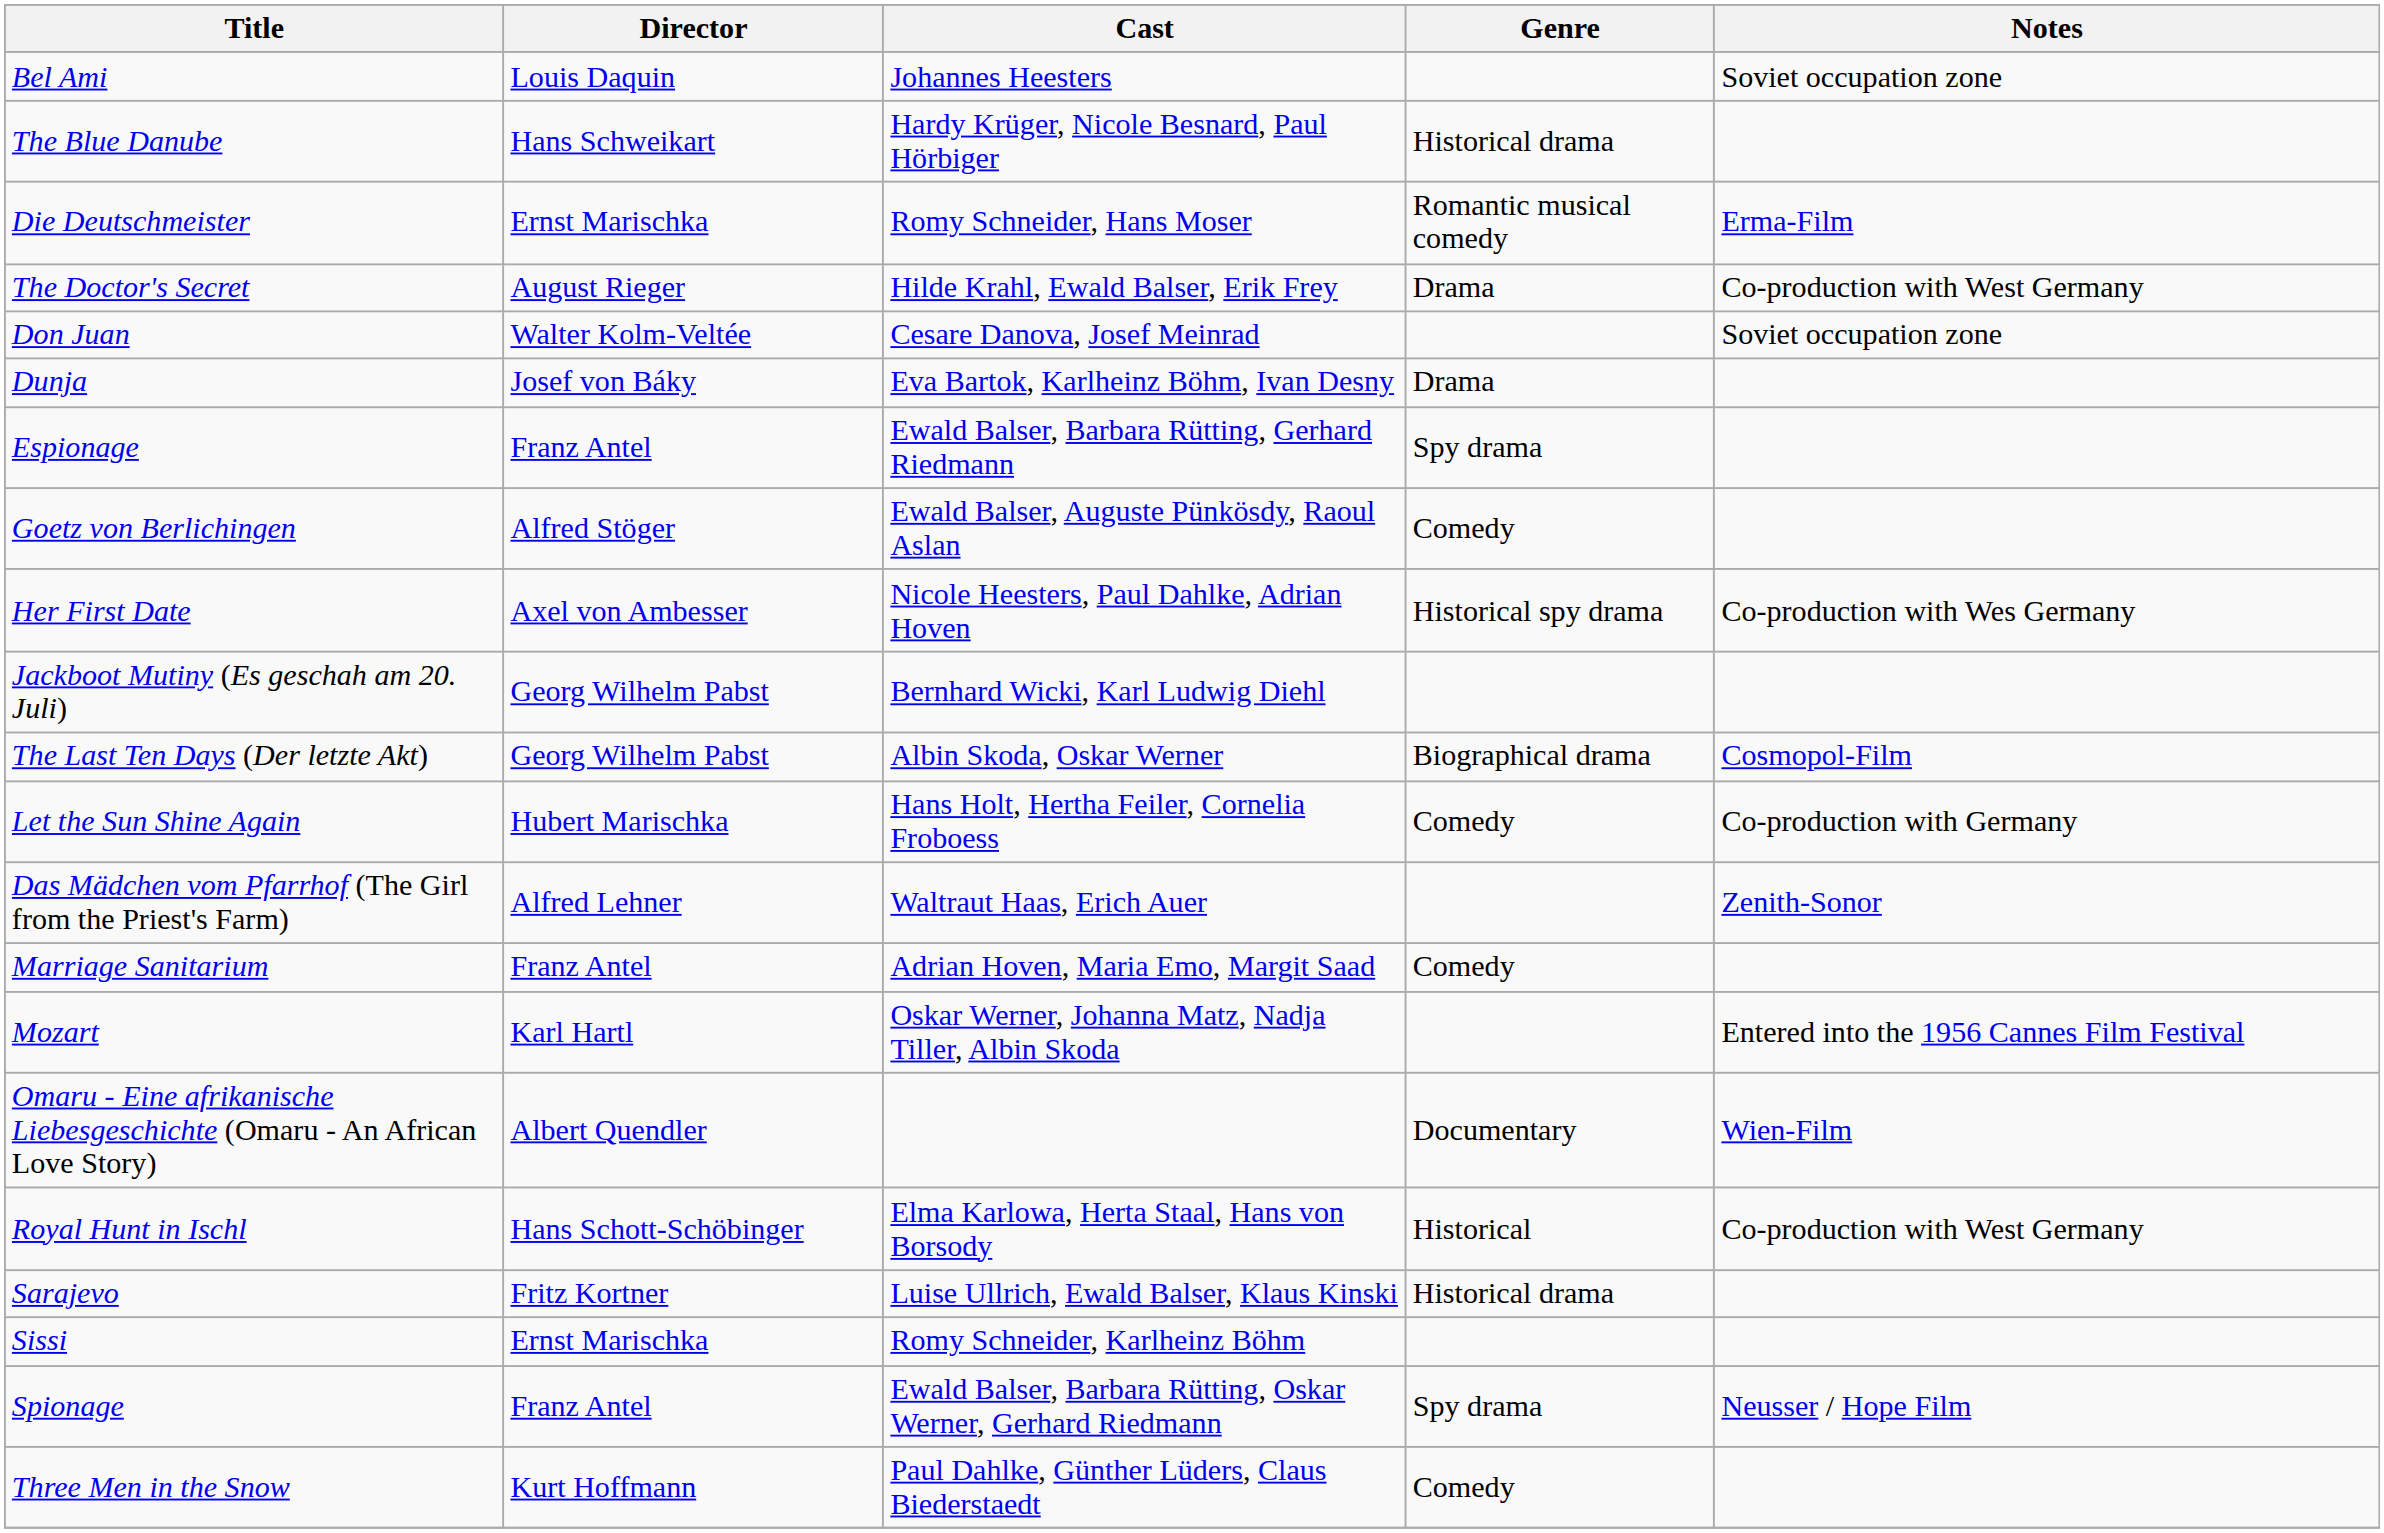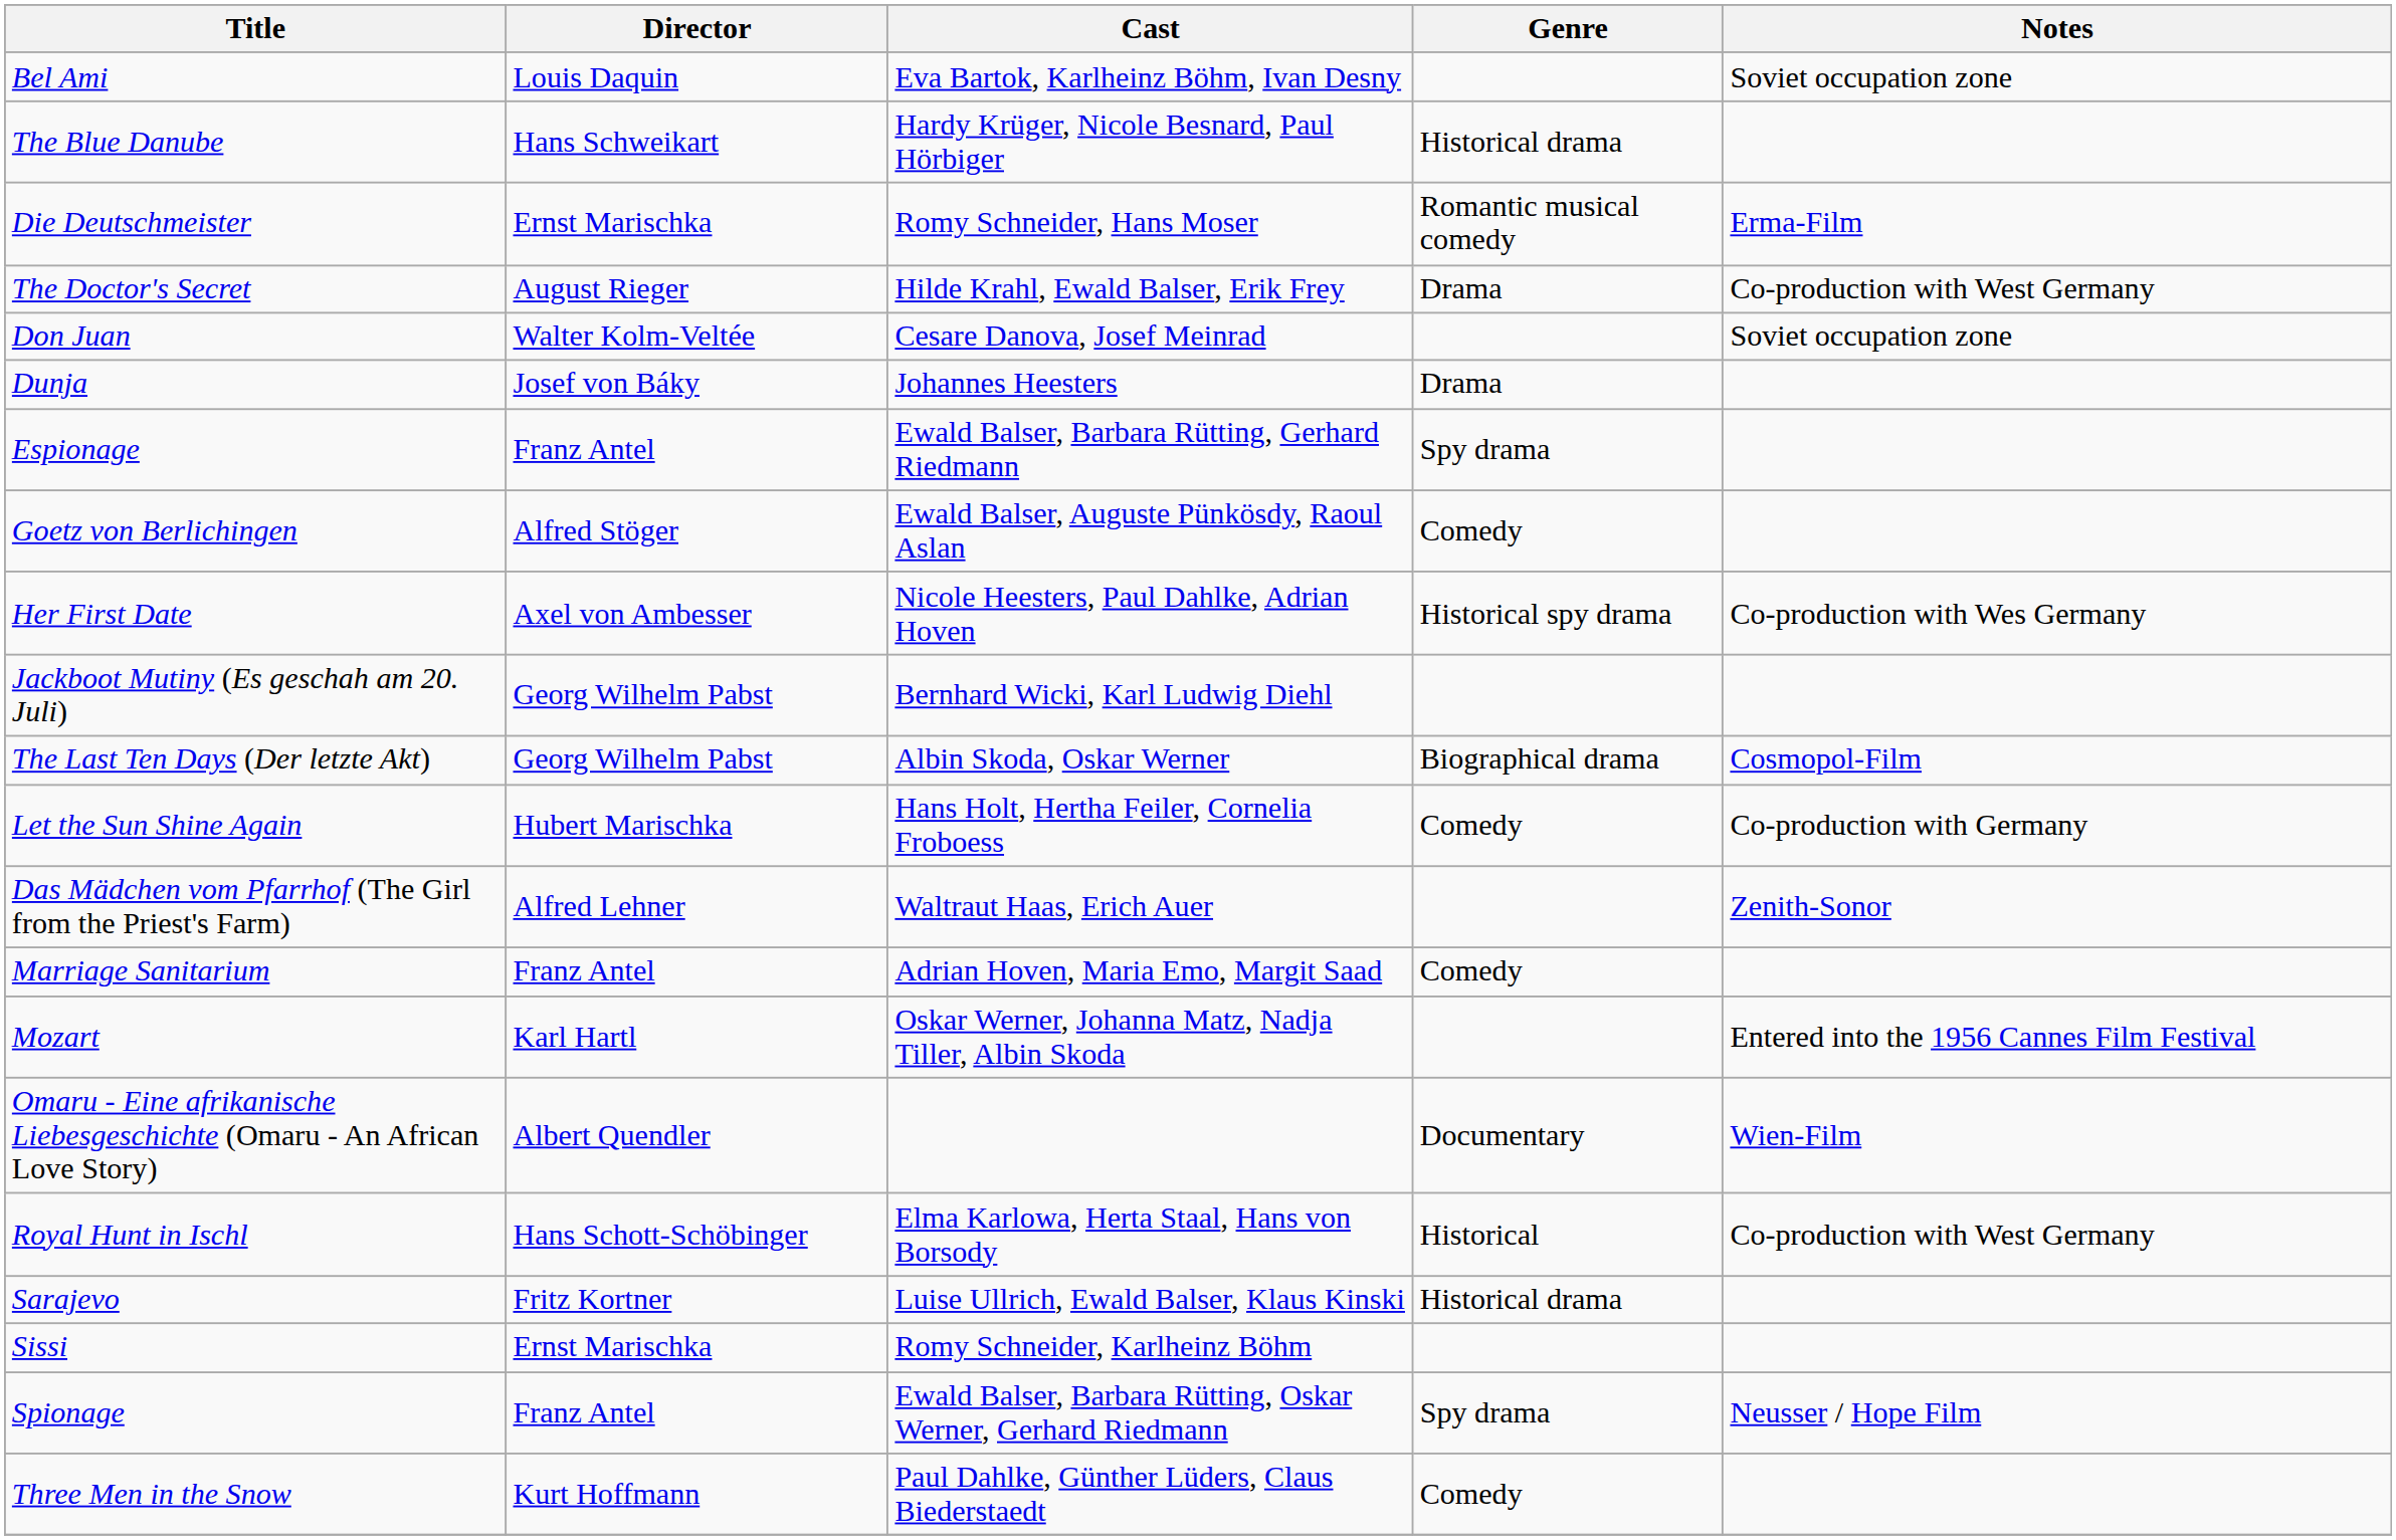Bel Ami | Cast: Johannes Heesters -> Eva Bartok, Karlheinz Böhm, Ivan Desny
Dunja | Cast: Eva Bartok, Karlheinz Böhm, Ivan Desny -> Johannes Heesters
